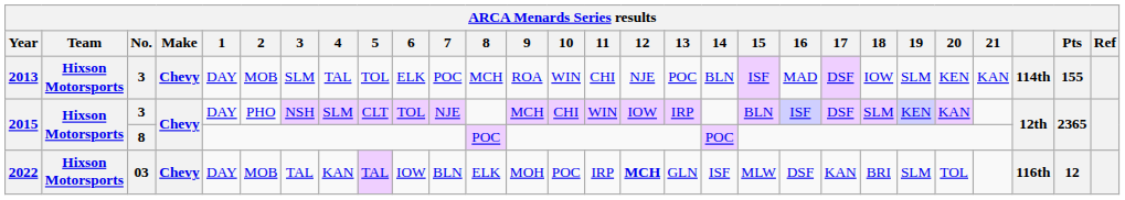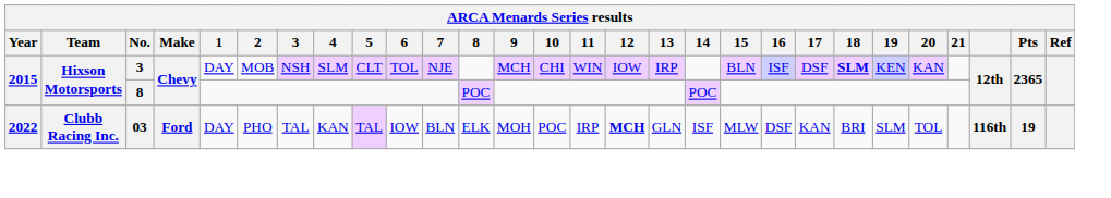- row: 2013 | Hixson Motorsports | 3 | Chevy | DAY | MOB | SLM | TAL | TOL | ELK | POC | MCH | ROA | WIN | CHI | NJE | POC | BLN | ISF | MAD | DSF | IOW | SLM | KEN | KAN | 114th | 155
2015 / 3 | 2: PHO -> MOB
2015 / 3 | 18: normal -> bold
2022 | Team: Hixson Motorsports -> Clubb Racing Inc.
2022 | Make: Chevy -> Ford
2022 | 2: MOB -> PHO
2022 | Pts: 12 -> 19
